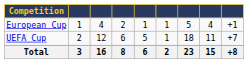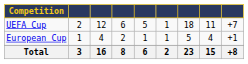rows swapped: European Cup <-> UEFA Cup
